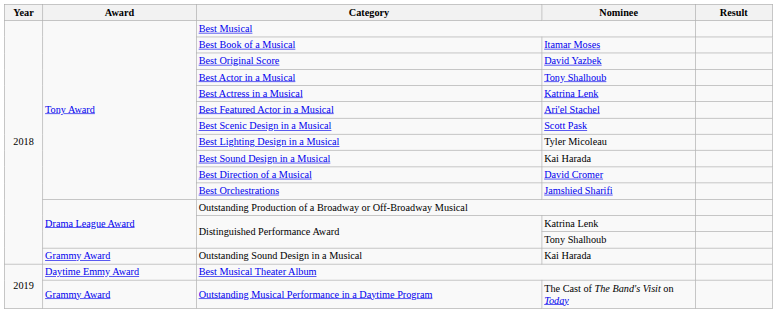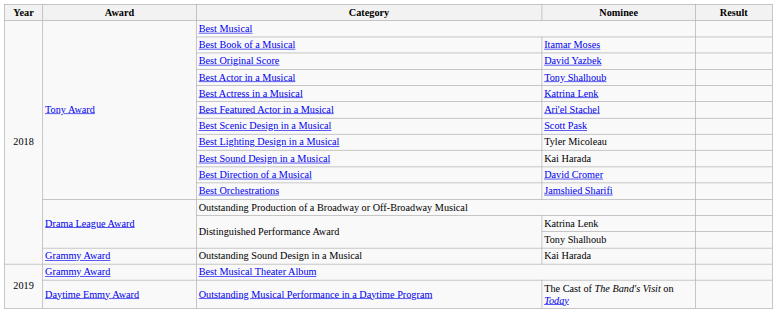Best Musical Theater Album | Award: Daytime Emmy Award -> Grammy Award
Outstanding Musical Performance in a Daytime Program | Award: Grammy Award -> Daytime Emmy Award
